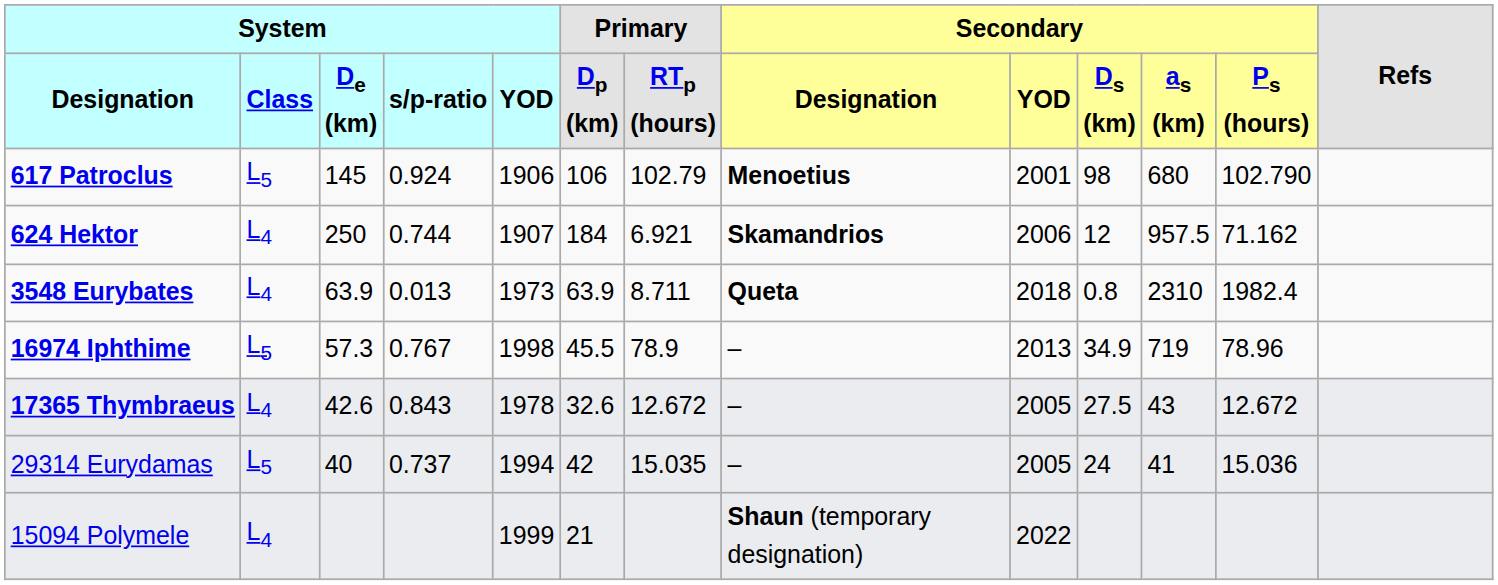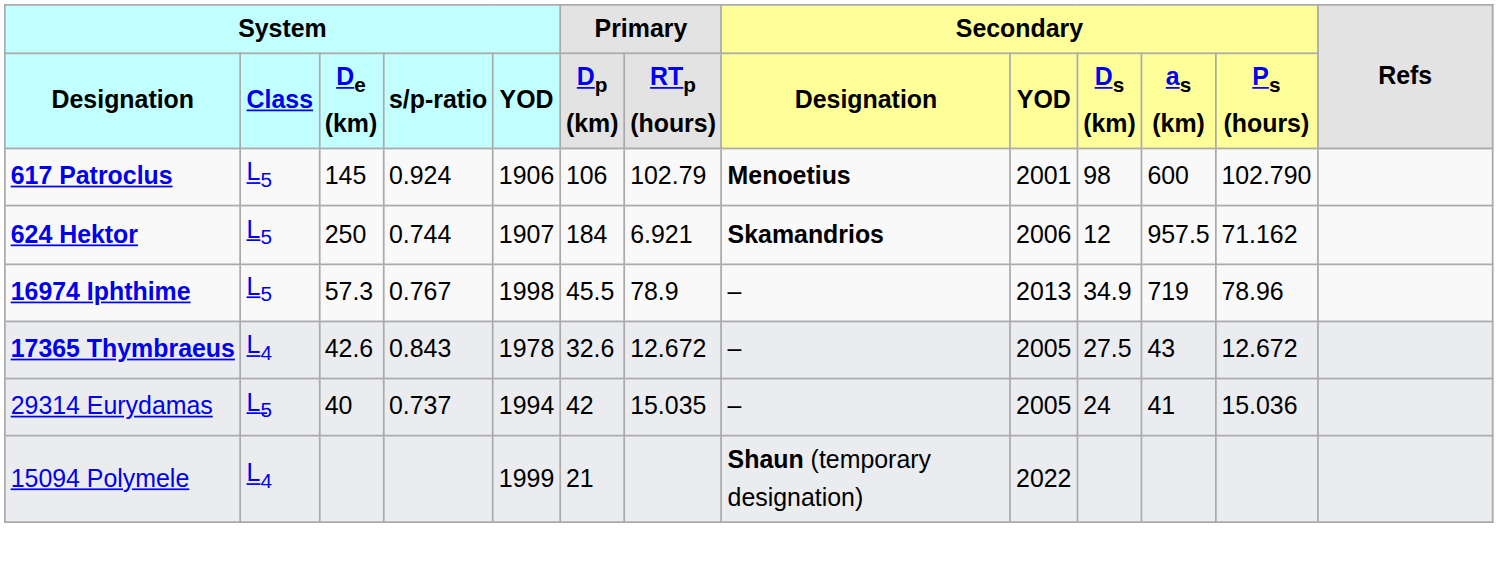617 Patroclus | Secondary / as (km): 680 -> 600
624 Hektor | System / Class: L4 -> L5
- row: 3548 Eurybates | L4 | 63.9 | 0.013 | 1973 | 63.9 | 8.711 | Queta | 2018 | 0.8 | 2310 | 1982.4
